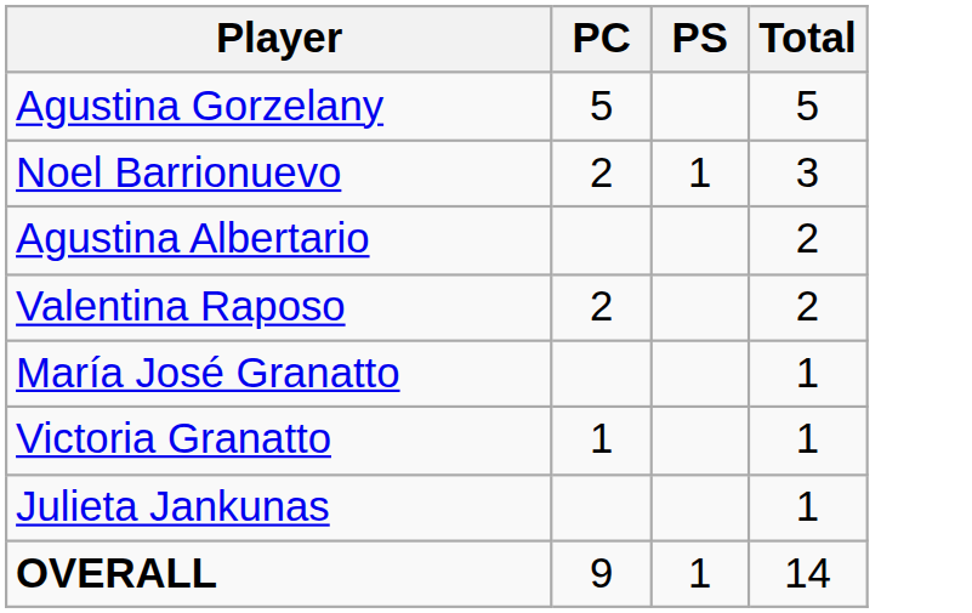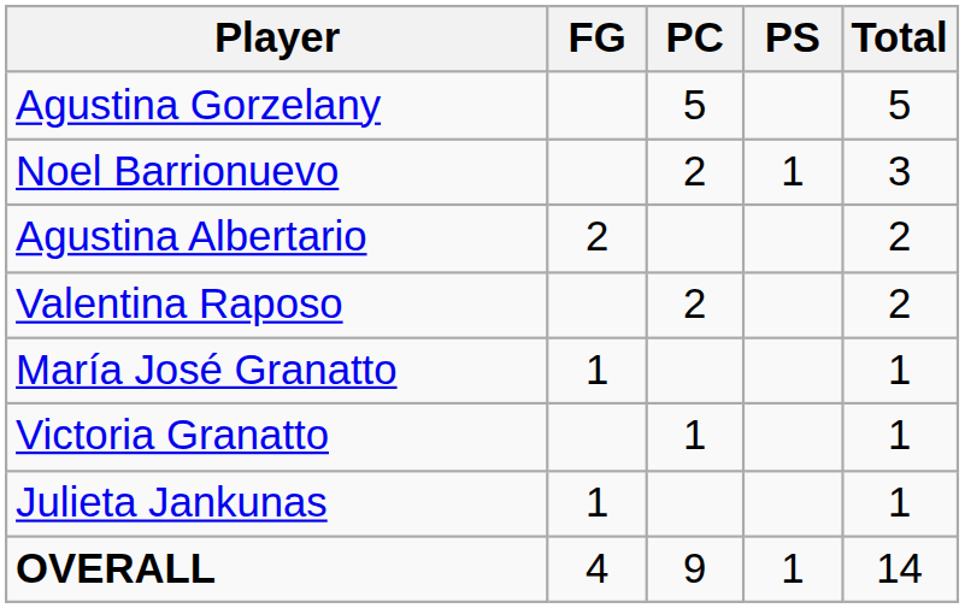+ column: FG | 2 | 1 | 1 | 4
